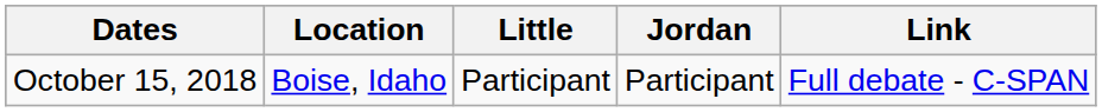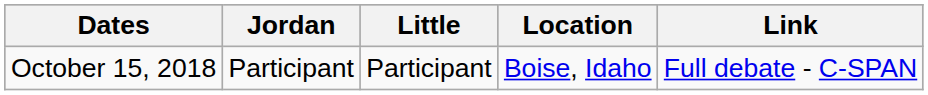columns swapped: Location <-> Jordan
